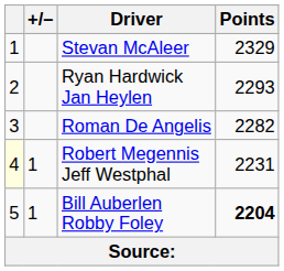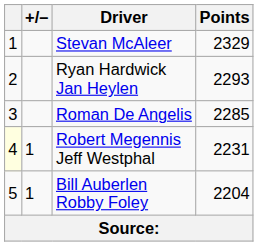Roman De Angelis | Points: 2282 -> 2285
Bill Auberlen Robby Foley | Points: bold -> normal
